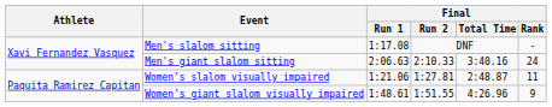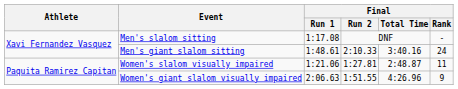Men's giant slalom sitting | Final / Run 1: 2:06.63 -> 1:48.61
Women's giant slalom visually impaired | Final / Run 1: 1:48.61 -> 2:06.63
